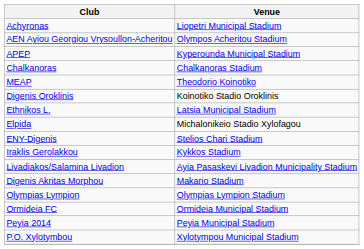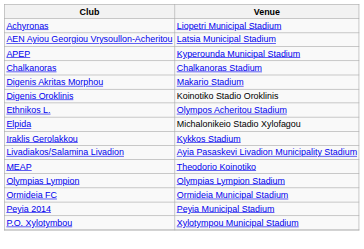AEN Ayiou Georgiou Vrysoullon-Acheritou | Venue: Olympos Acheritou Stadium -> Latsia Municipal Stadium
rows swapped: Digenis Akritas Morphou <-> MEAP
Ethnikos L. | Venue: Latsia Municipal Stadium -> Olympos Acheritou Stadium
- row: ENY-Digenis | Stelios Chari Stadium
